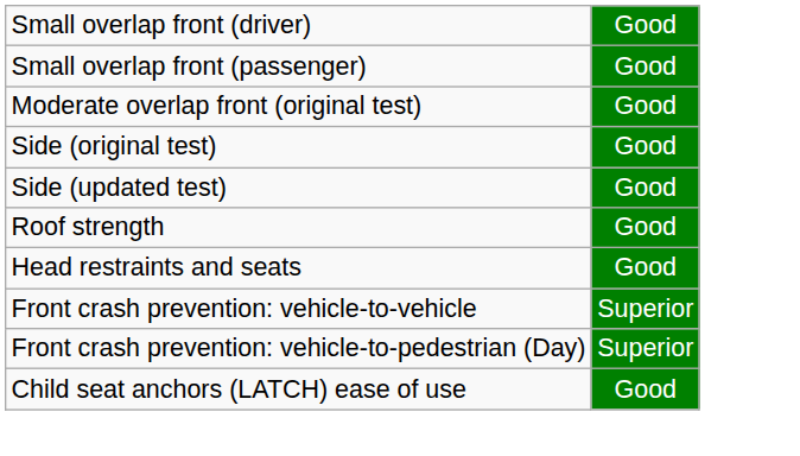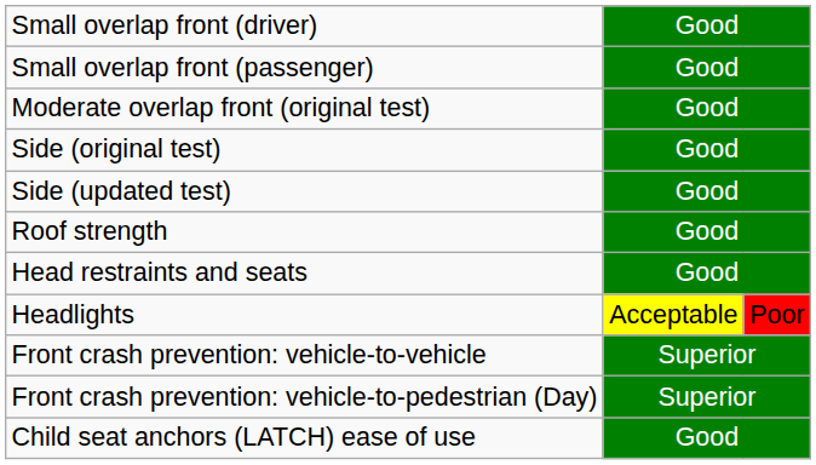+ row: Headlights | Acceptable | Poor
